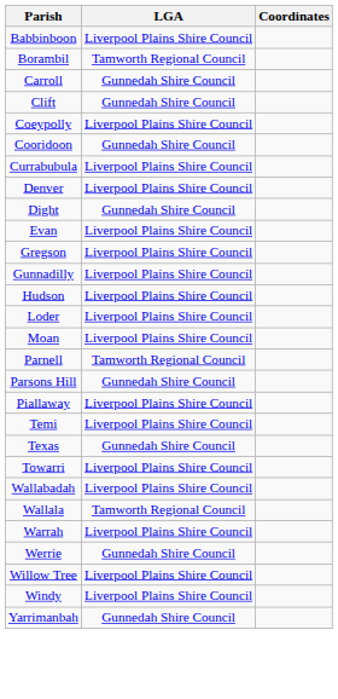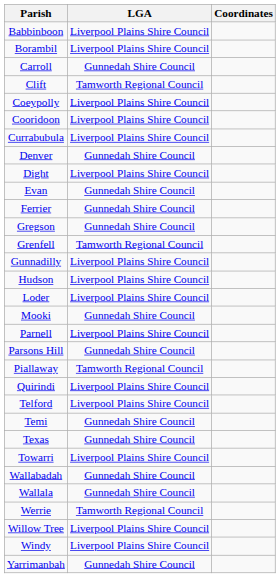Borambil | LGA: Tamworth Regional Council -> Liverpool Plains Shire Council
Clift | LGA: Gunnedah Shire Council -> Tamworth Regional Council
Cooridoon | LGA: Gunnedah Shire Council -> Liverpool Plains Shire Council
Denver | LGA: Liverpool Plains Shire Council -> Gunnedah Shire Council
Dight | LGA: Gunnedah Shire Council -> Liverpool Plains Shire Council
Evan | LGA: Liverpool Plains Shire Council -> Gunnedah Shire Council
+ row: Ferrier | Gunnedah Shire Council
Gregson | LGA: Liverpool Plains Shire Council -> Gunnedah Shire Council
+ row: Grenfell | Tamworth Regional Council
- row: Moan | Liverpool Plains Shire Council
+ row: Mooki | Gunnedah Shire Council
Parnell | LGA: Tamworth Regional Council -> Liverpool Plains Shire Council
Piallaway | LGA: Liverpool Plains Shire Council -> Tamworth Regional Council
+ row: Quirindi | Liverpool Plains Shire Council
+ row: Telford | Liverpool Plains Shire Council
Temi | LGA: Liverpool Plains Shire Council -> Gunnedah Shire Council
Wallabadah | LGA: Liverpool Plains Shire Council -> Gunnedah Shire Council
Wallala | LGA: Tamworth Regional Council -> Gunnedah Shire Council
- row: Warrah | Liverpool Plains Shire Council
Werrie | LGA: Gunnedah Shire Council -> Tamworth Regional Council
